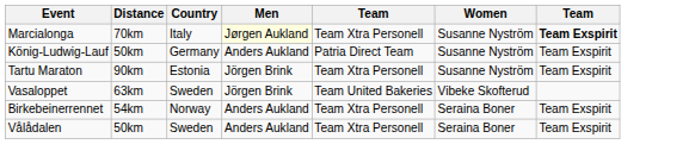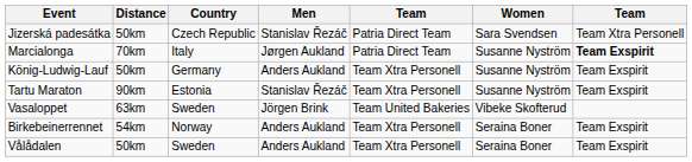+ row: Jizerská padesátka | 50km | Czech Republic | Stanislav Řezáč | Patria Direct Team | Sara Svendsen | Team Xtra Personell
Marcialonga | Men: lightyellow background -> no background
Marcialonga | column 5: Team Xtra Personell -> Patria Direct Team
König-Ludwig-Lauf | column 5: Patria Direct Team -> Team Xtra Personell
Tartu Maraton | Men: Jörgen Brink -> Stanislav Řezáč
